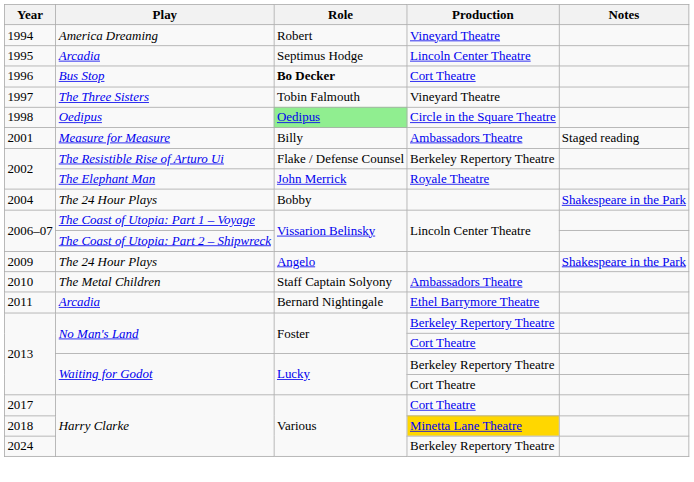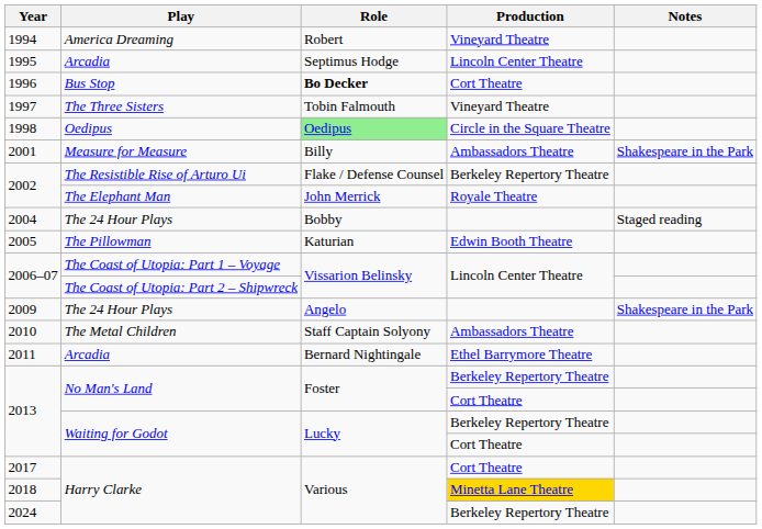2001 | Notes: Staged reading -> Shakespeare in the Park
2004 | Notes: Shakespeare in the Park -> Staged reading
+ row: 2005 | The Pillowman | Katurian | Edwin Booth Theatre
